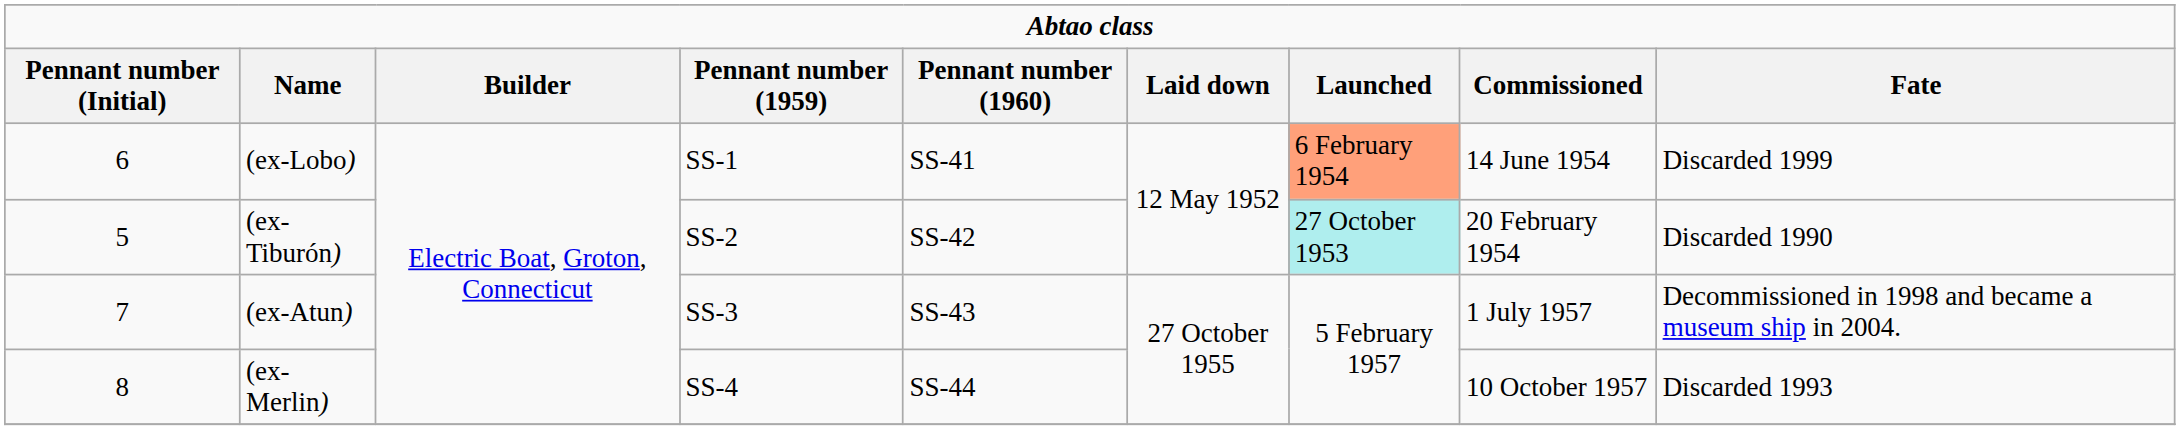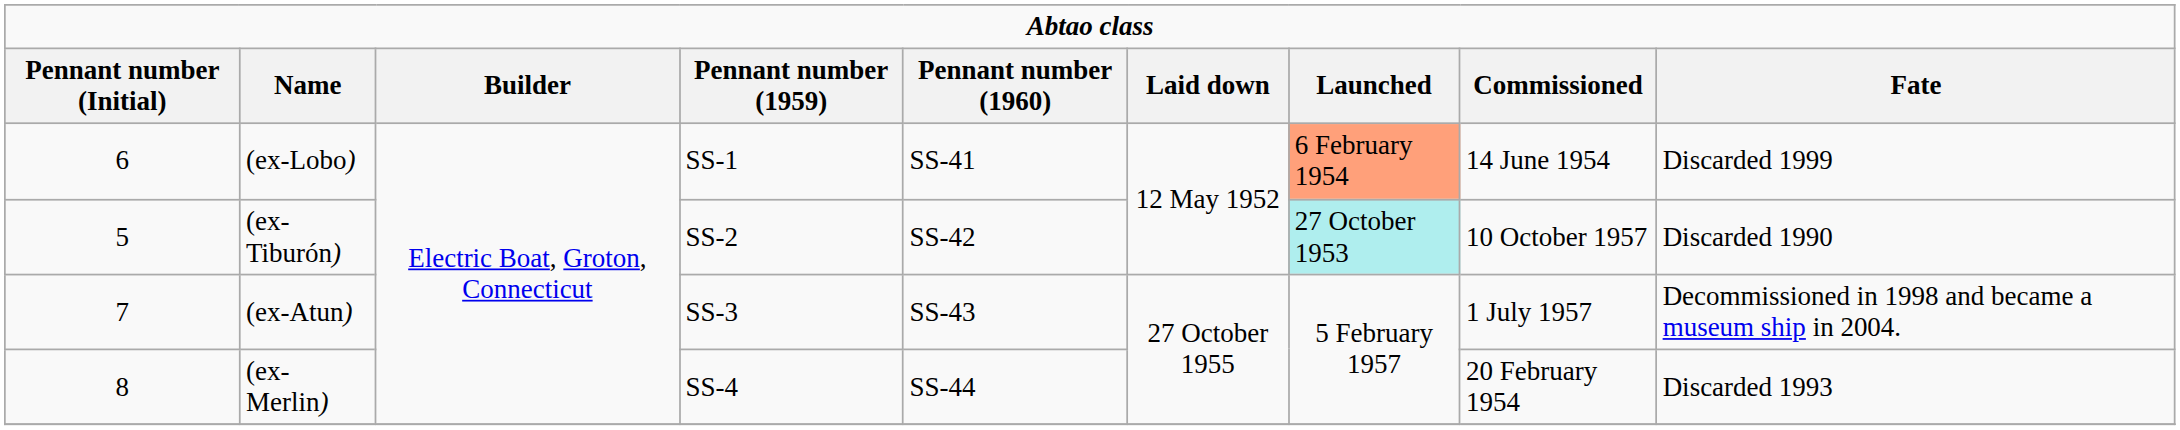(ex-Tiburón) | column 8: 20 February 1954 -> 10 October 1957
(ex-Merlin) | column 8: 10 October 1957 -> 20 February 1954
